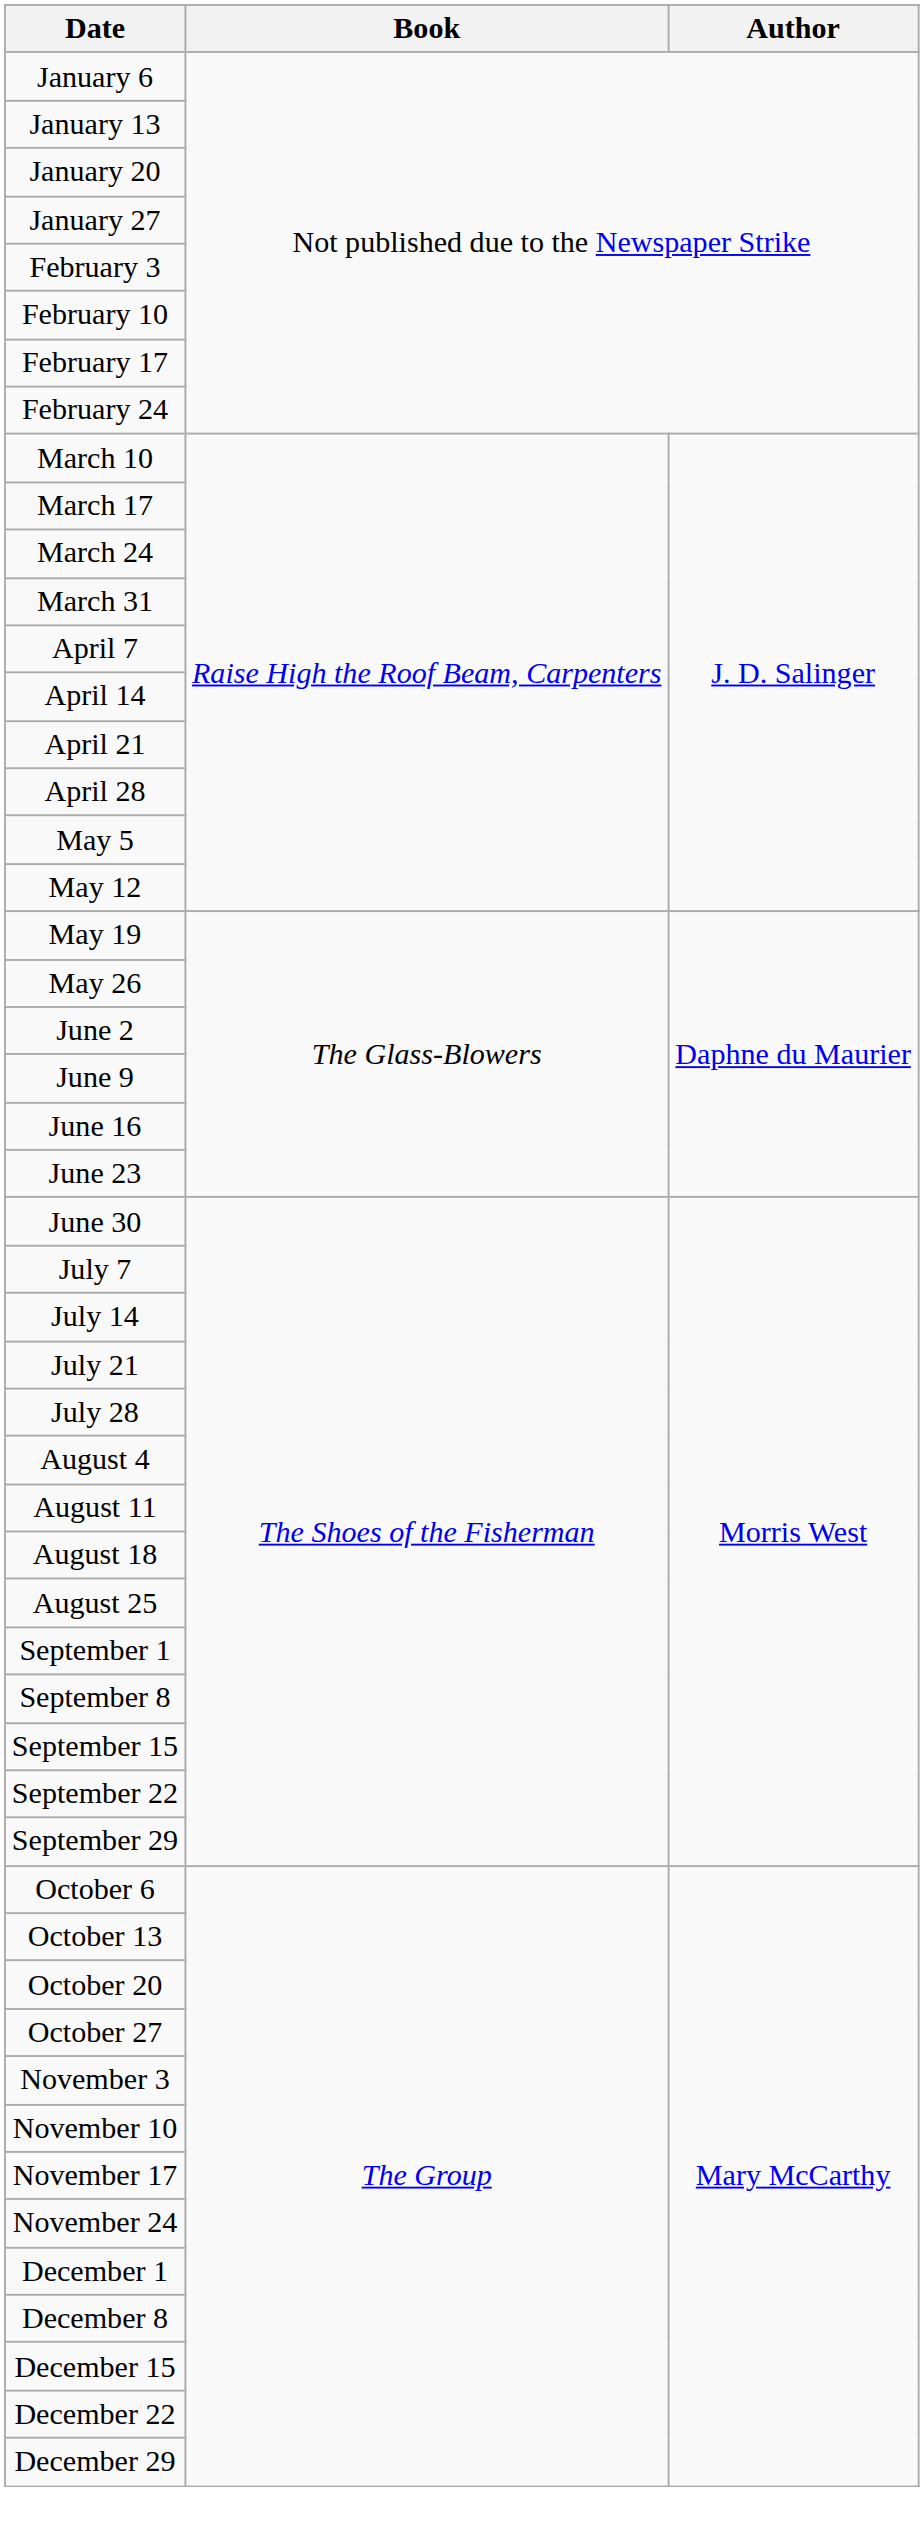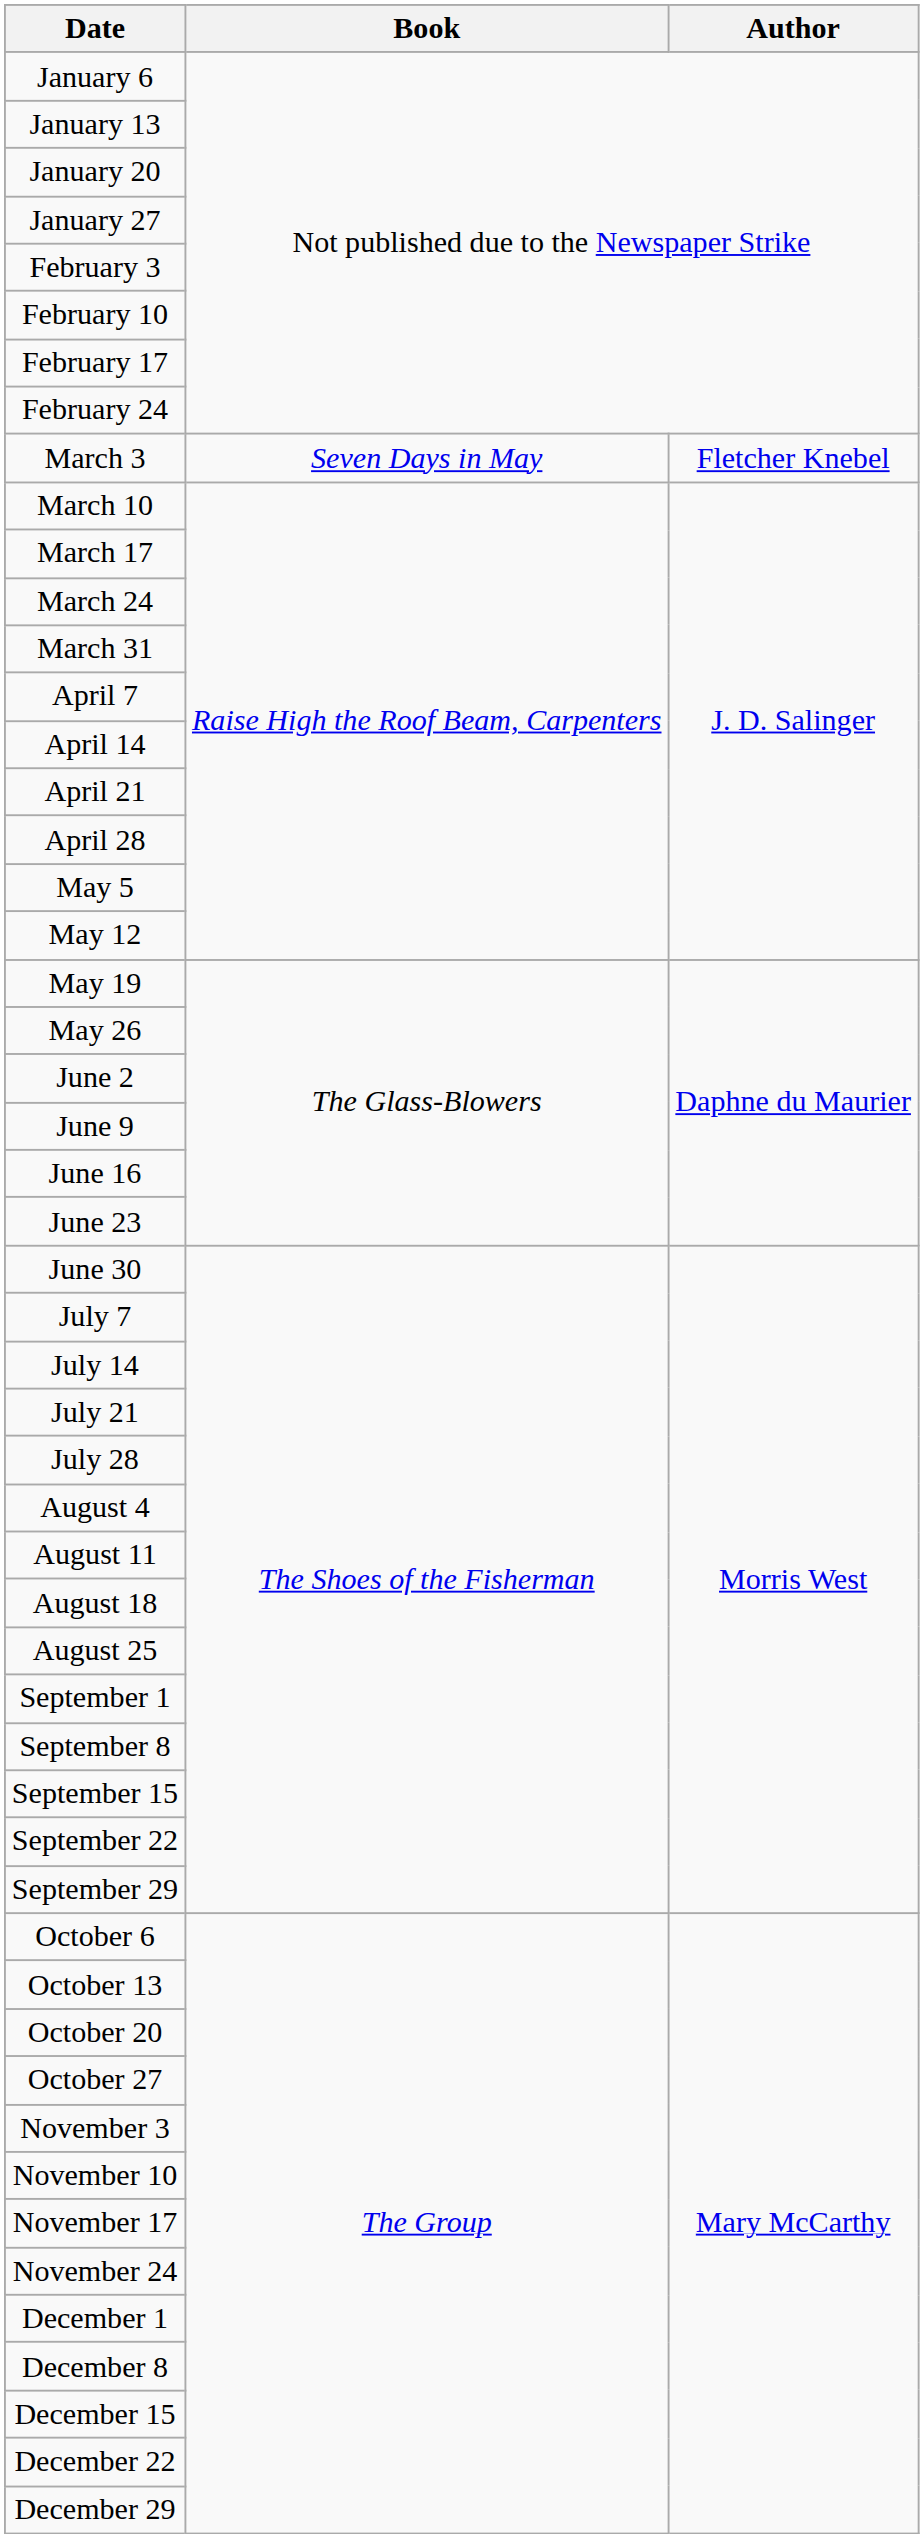+ row: March 3 | Seven Days in May | Fletcher Knebel
